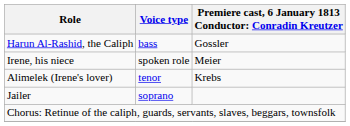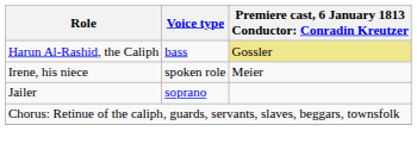Harun Al-Rashid, the Caliph | column 3: no background -> khaki background
- row: Alimelek (Irene's lover) | tenor | Krebs
